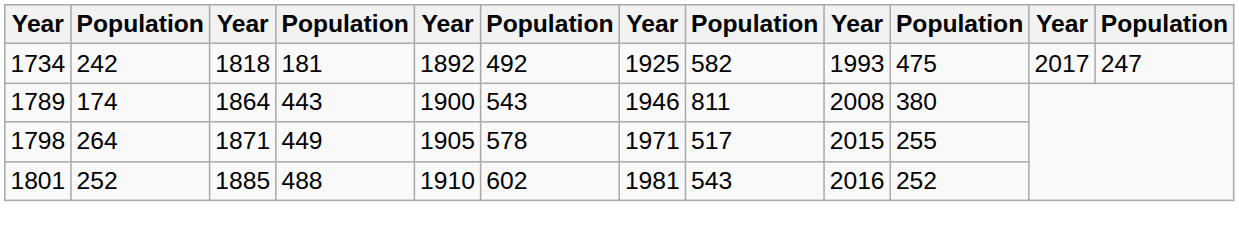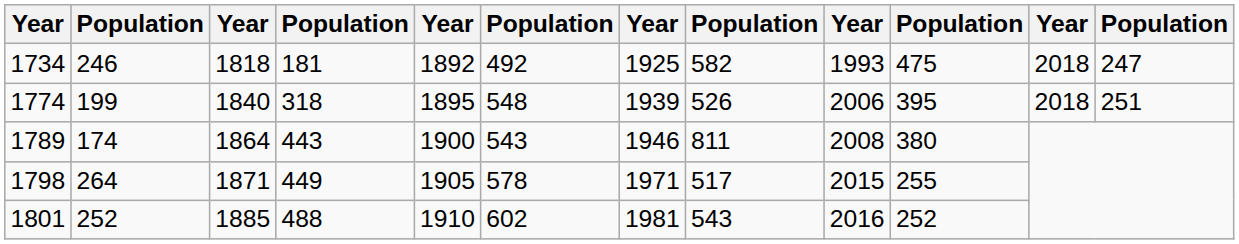1734 | column 2: 242 -> 246
1734 | column 11: 2017 -> 2018
+ row: 1774 | 199 | 1840 | 318 | 1895 | 548 | 1939 | 526 | 2006 | 395 | 2018 | 251
